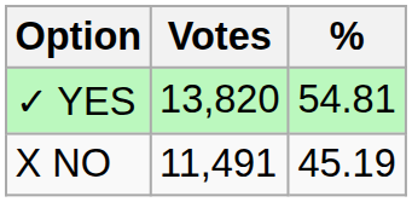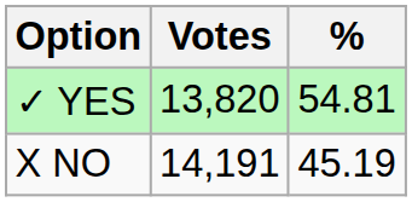X NO | Votes: 11,491 -> 14,191
